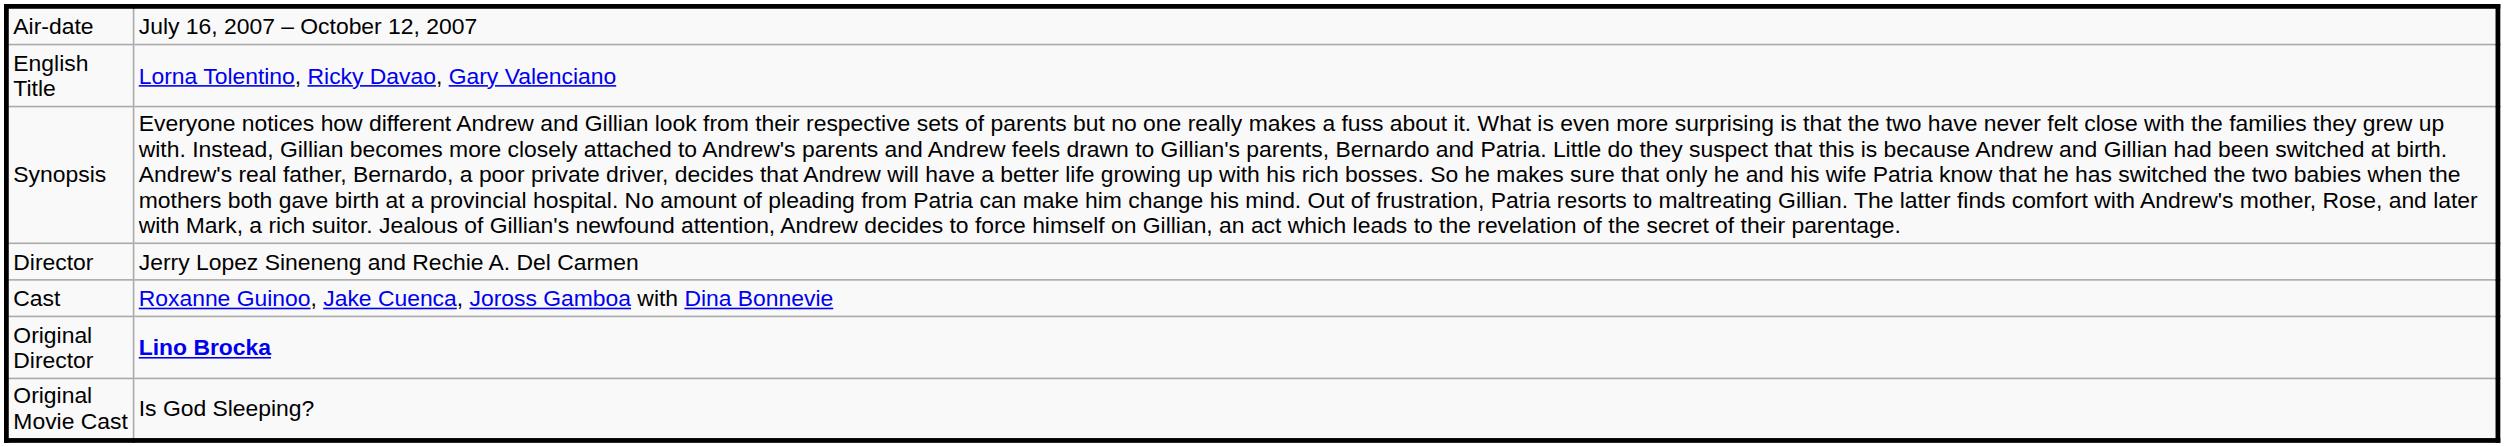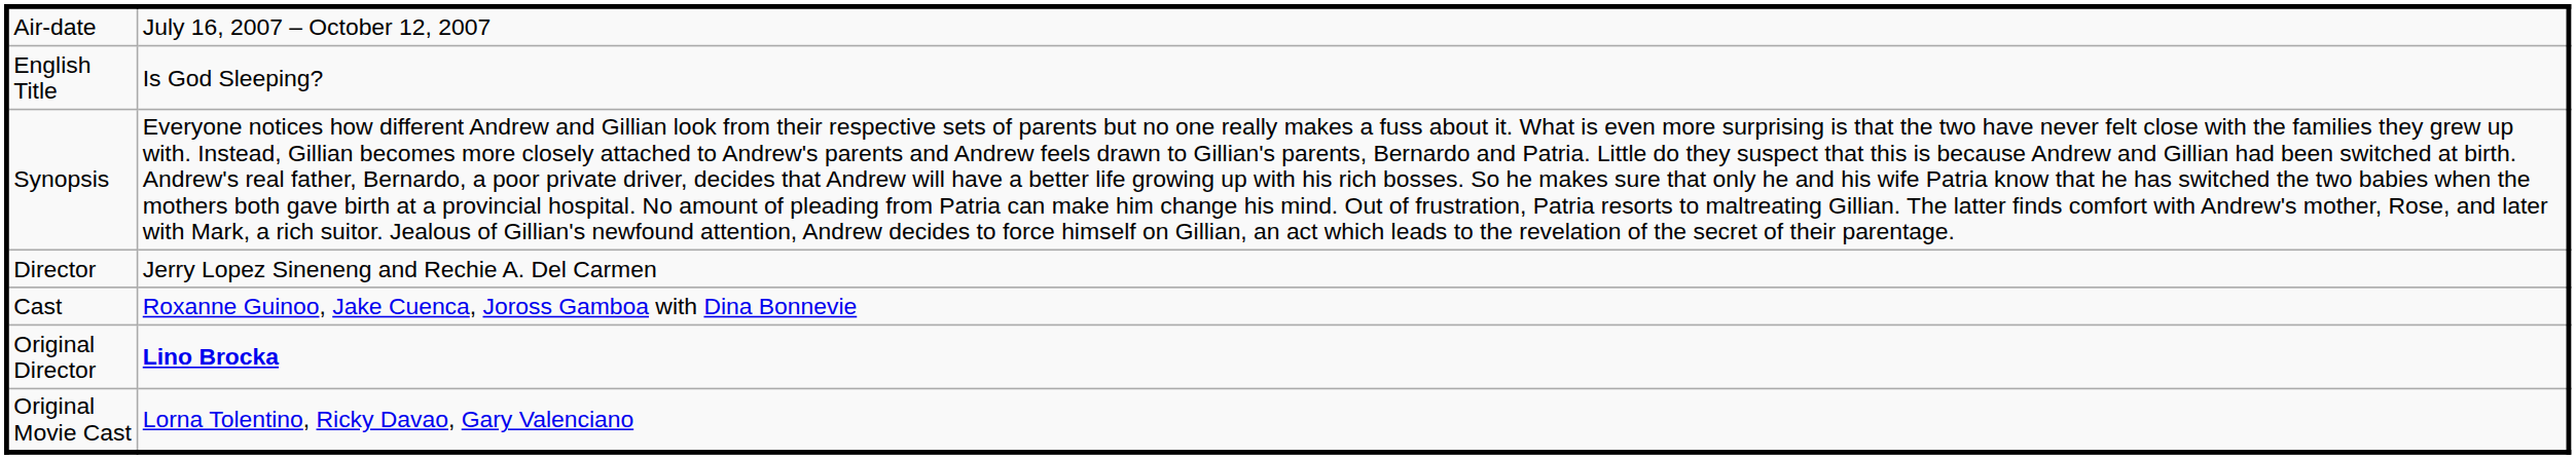English Title | column 2: Lorna Tolentino, Ricky Davao, Gary Valenciano -> Is God Sleeping?
Original Movie Cast | column 2: Is God Sleeping? -> Lorna Tolentino, Ricky Davao, Gary Valenciano
